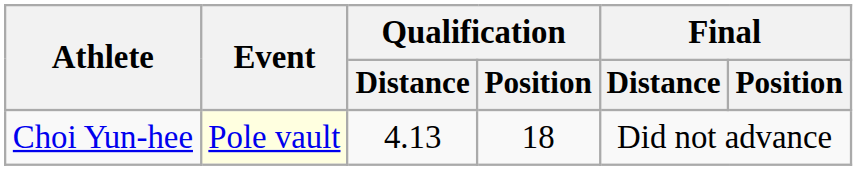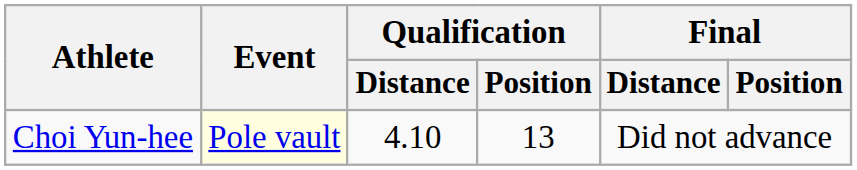Choi Yun-hee | Qualification / Distance: 4.13 -> 4.10
Choi Yun-hee | Qualification / Position: 18 -> 13
